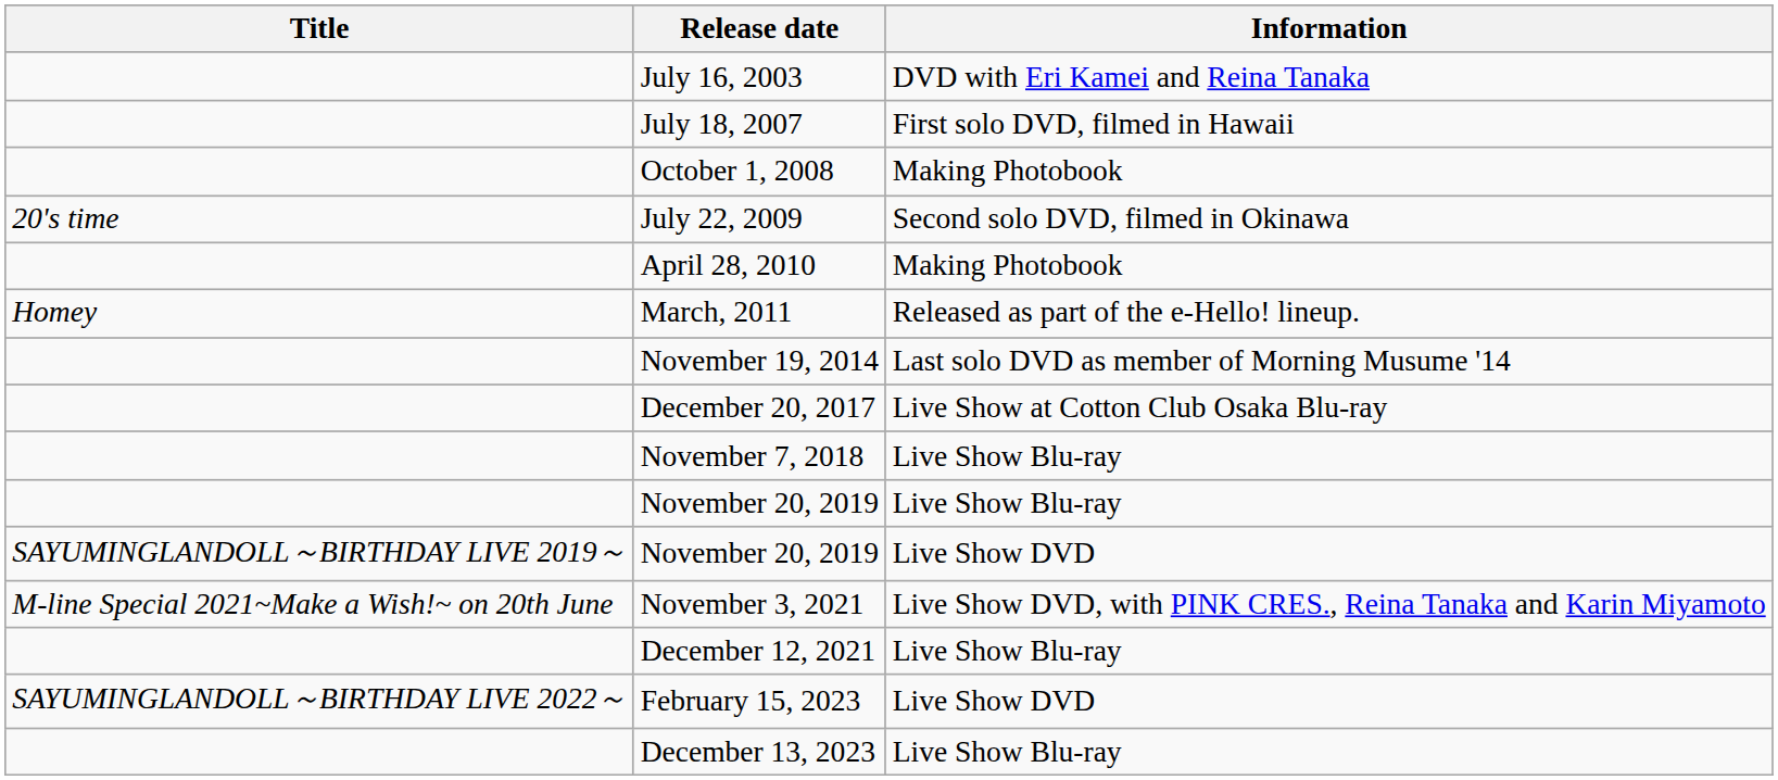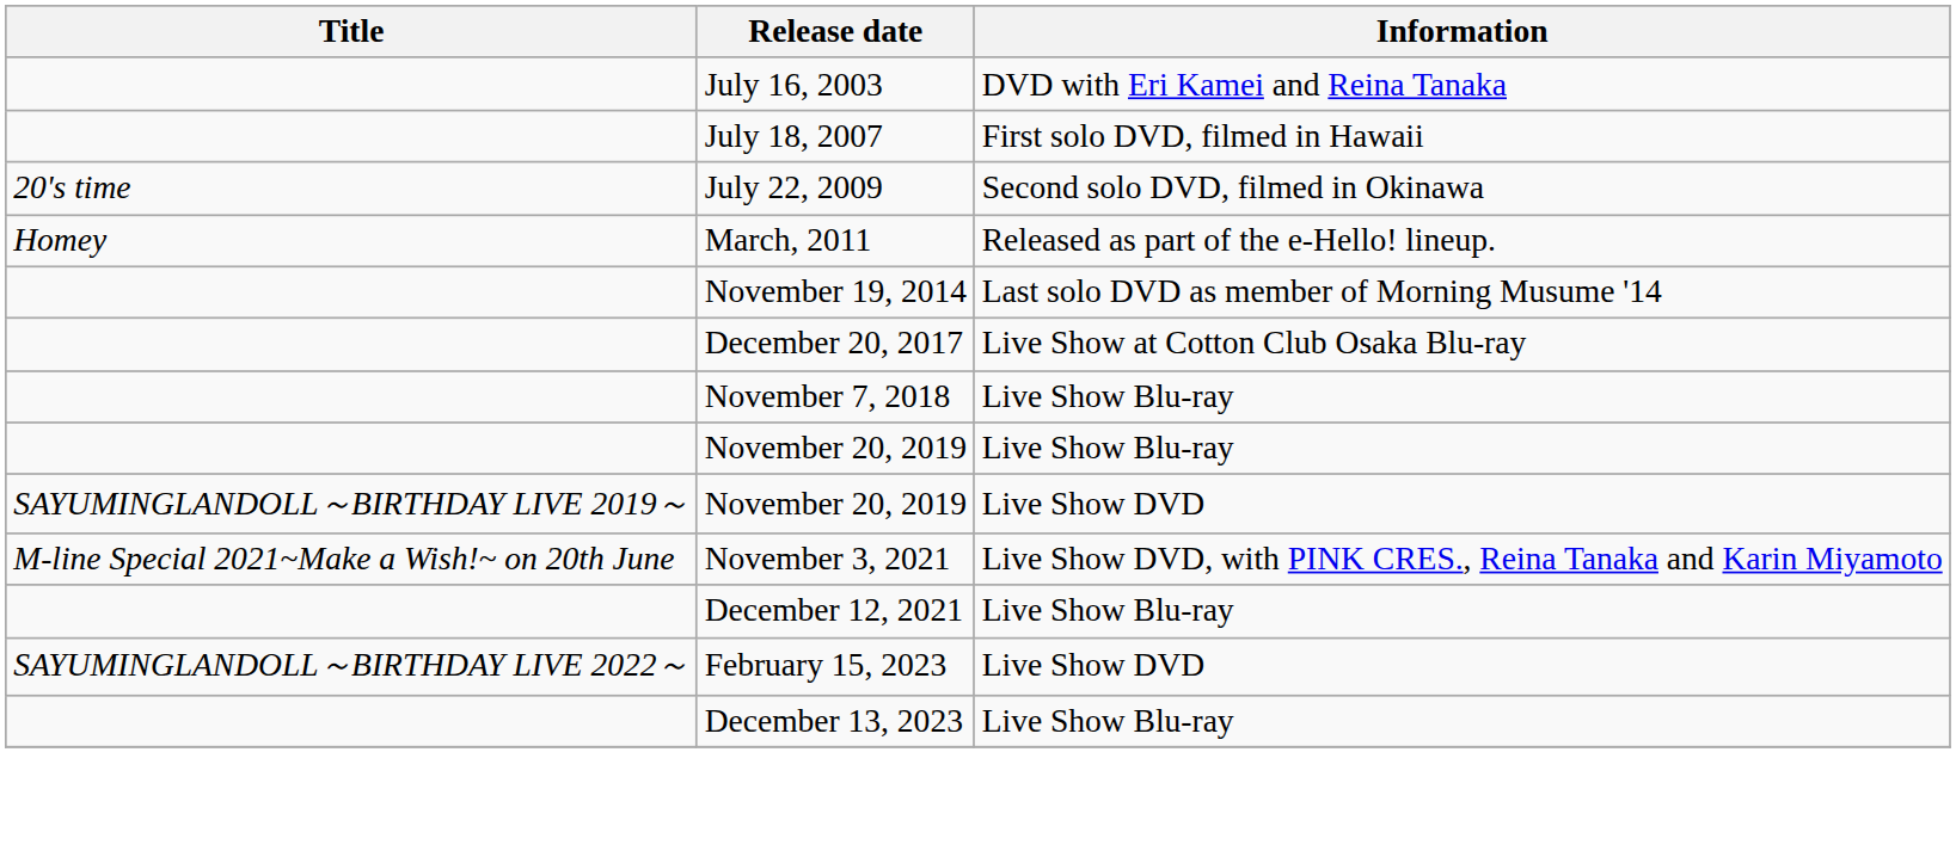- row: October 1, 2008 | Making Photobook
- row: April 28, 2010 | Making Photobook
